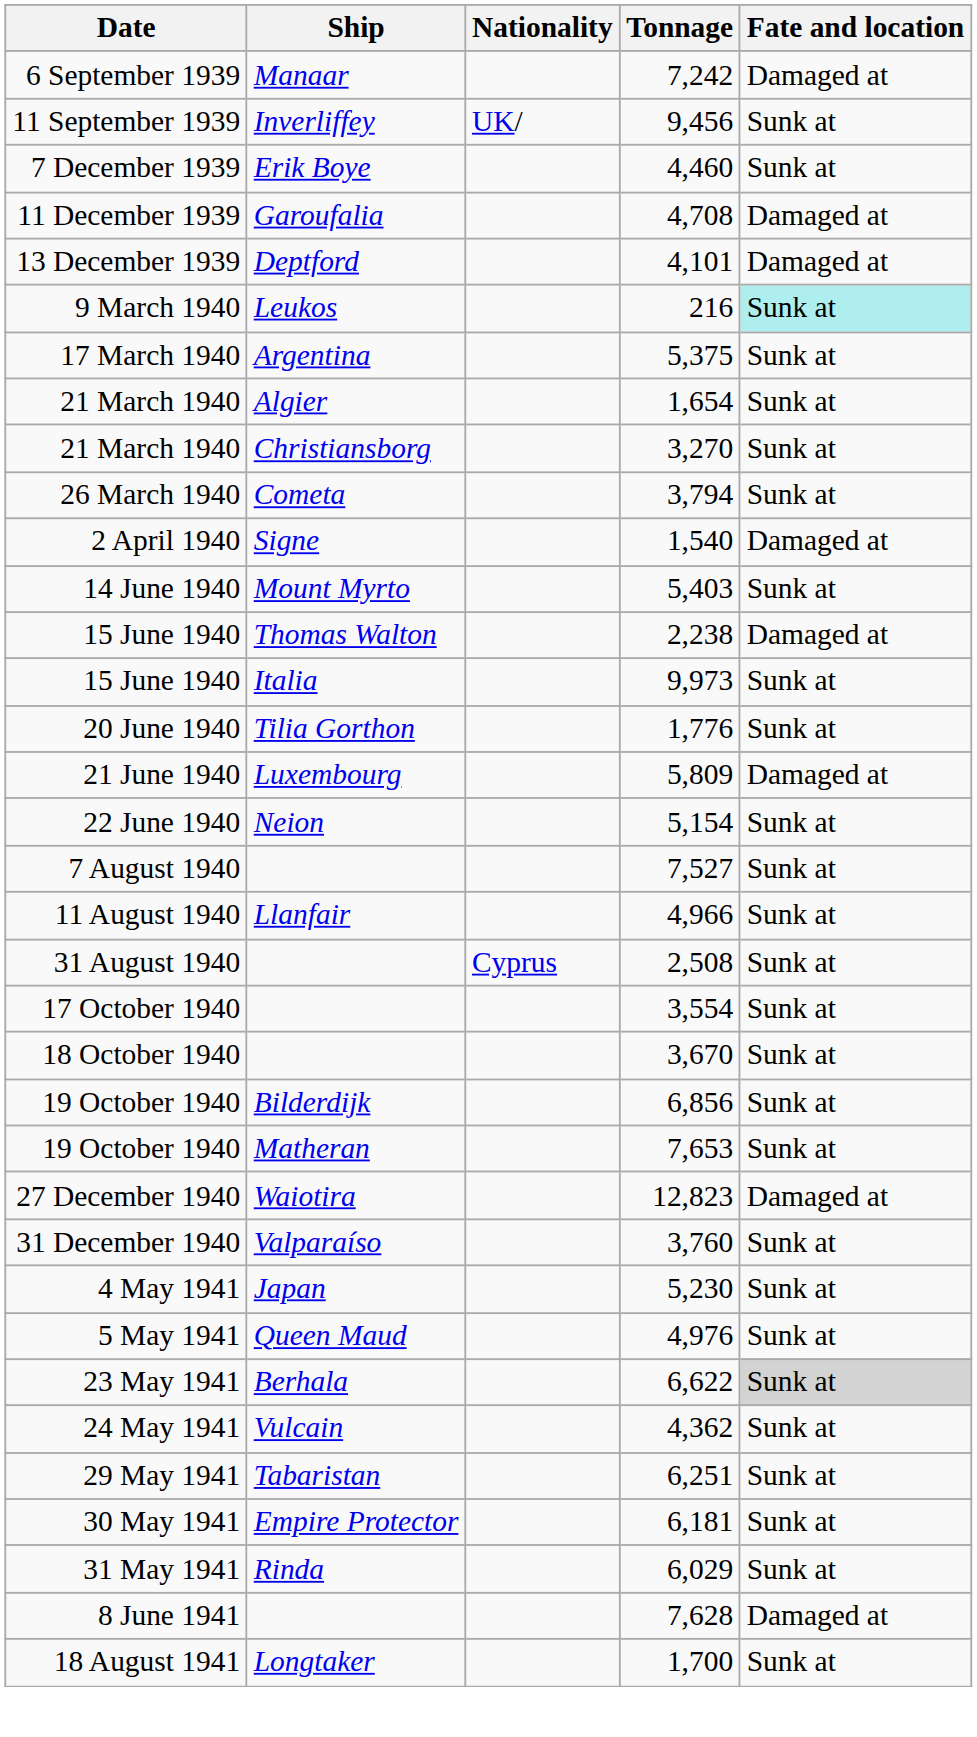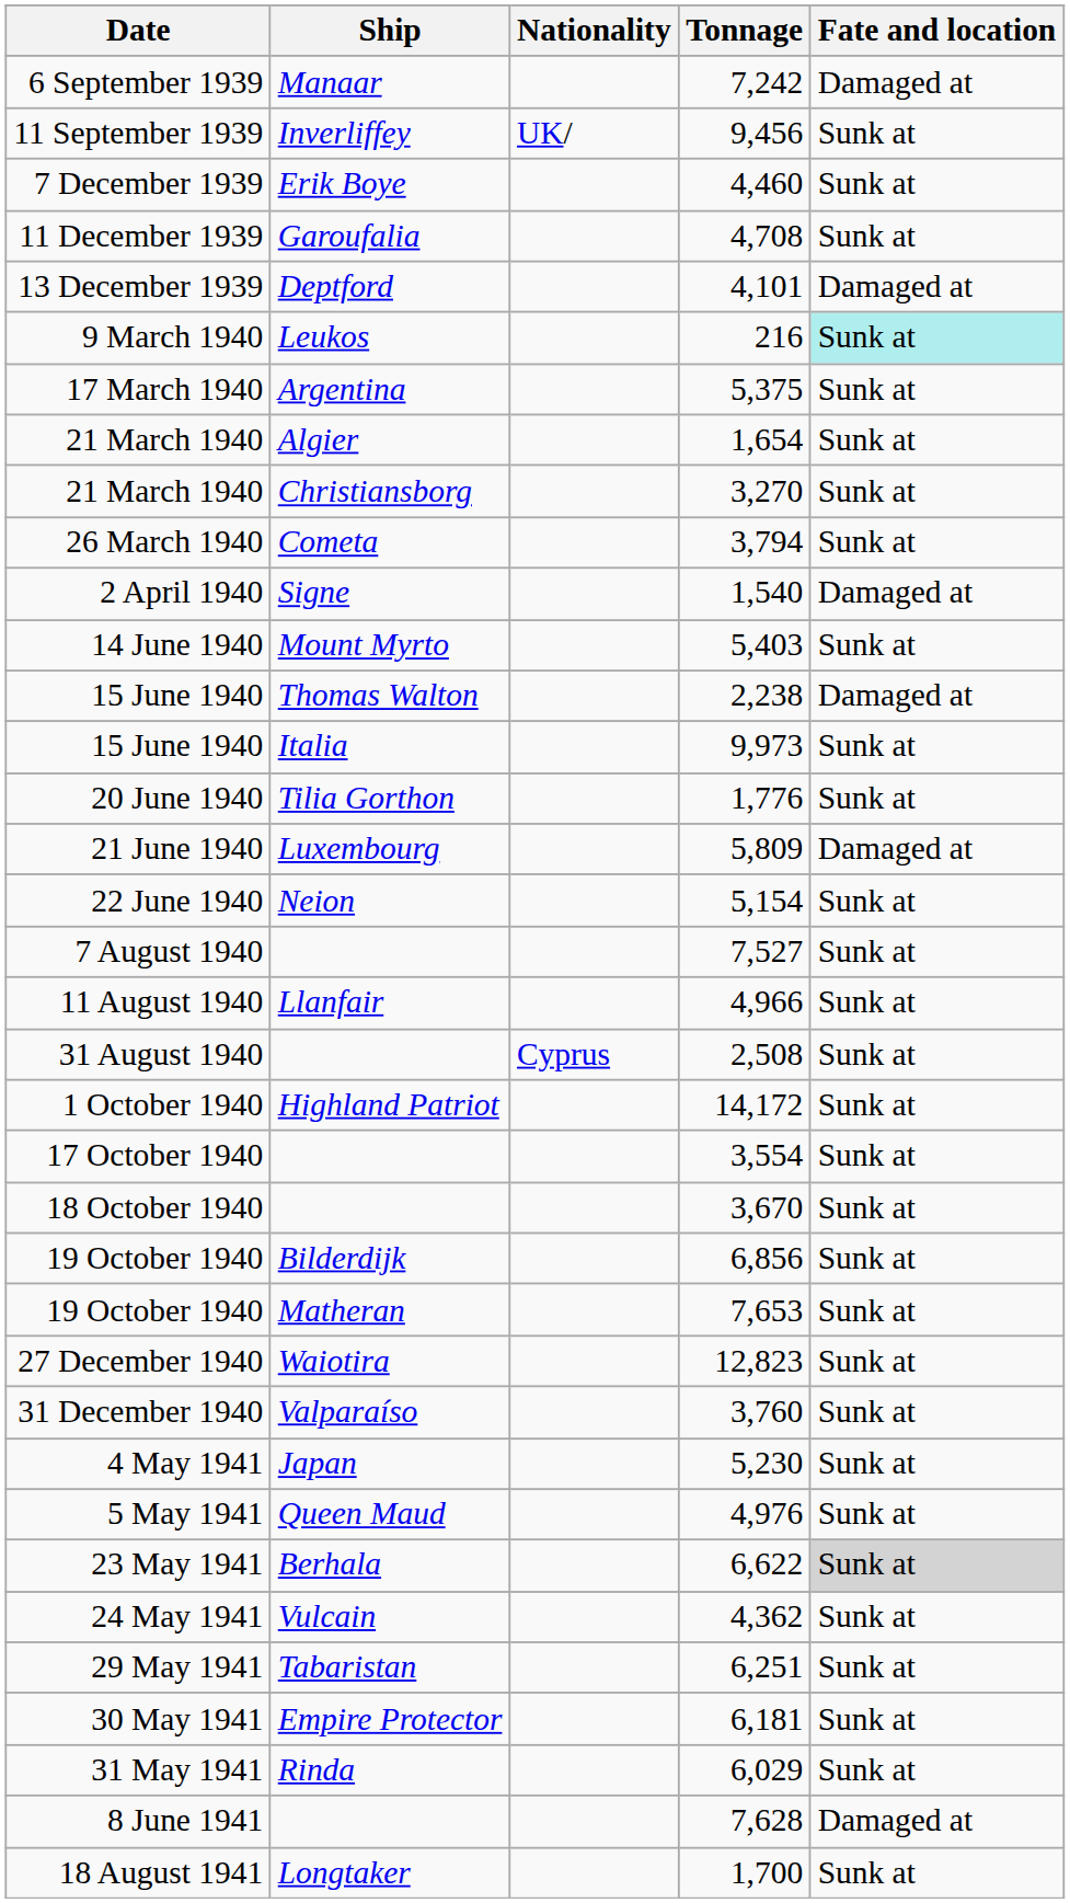11 December 1939 | Fate and location: Damaged at -> Sunk at
+ row: 1 October 1940 | Highland Patriot | 14,172 | Sunk at
27 December 1940 | Fate and location: Damaged at -> Sunk at
